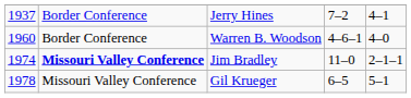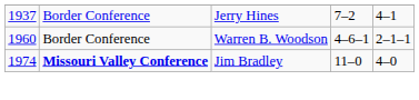Warren B. Woodson | column 5: 4–0 -> 2–1–1
Jim Bradley | column 5: 2–1–1 -> 4–0
- row: 1978 | Missouri Valley Conference | Gil Krueger | 6–5 | 5–1
